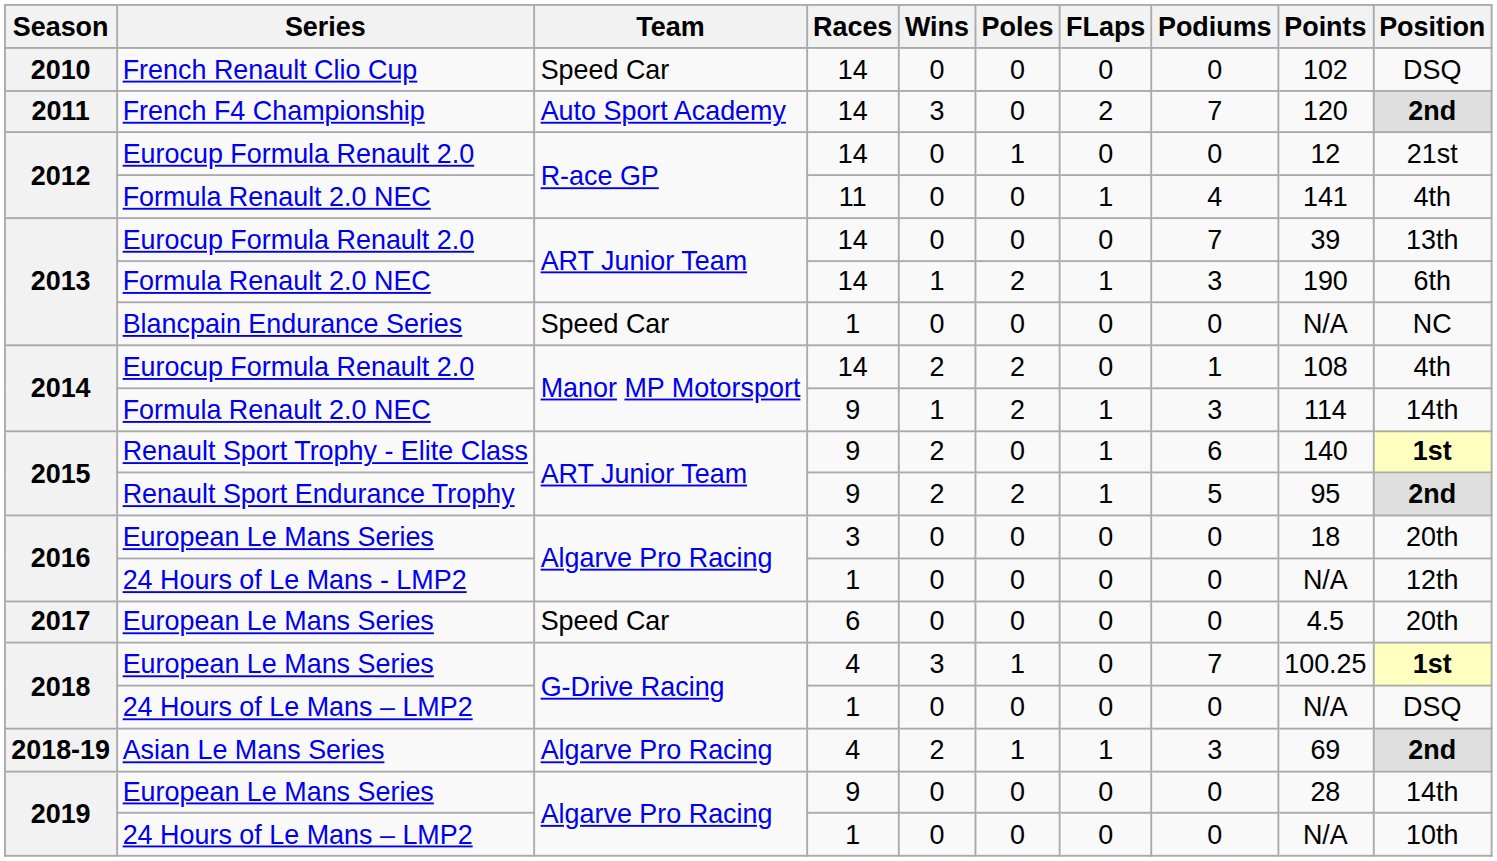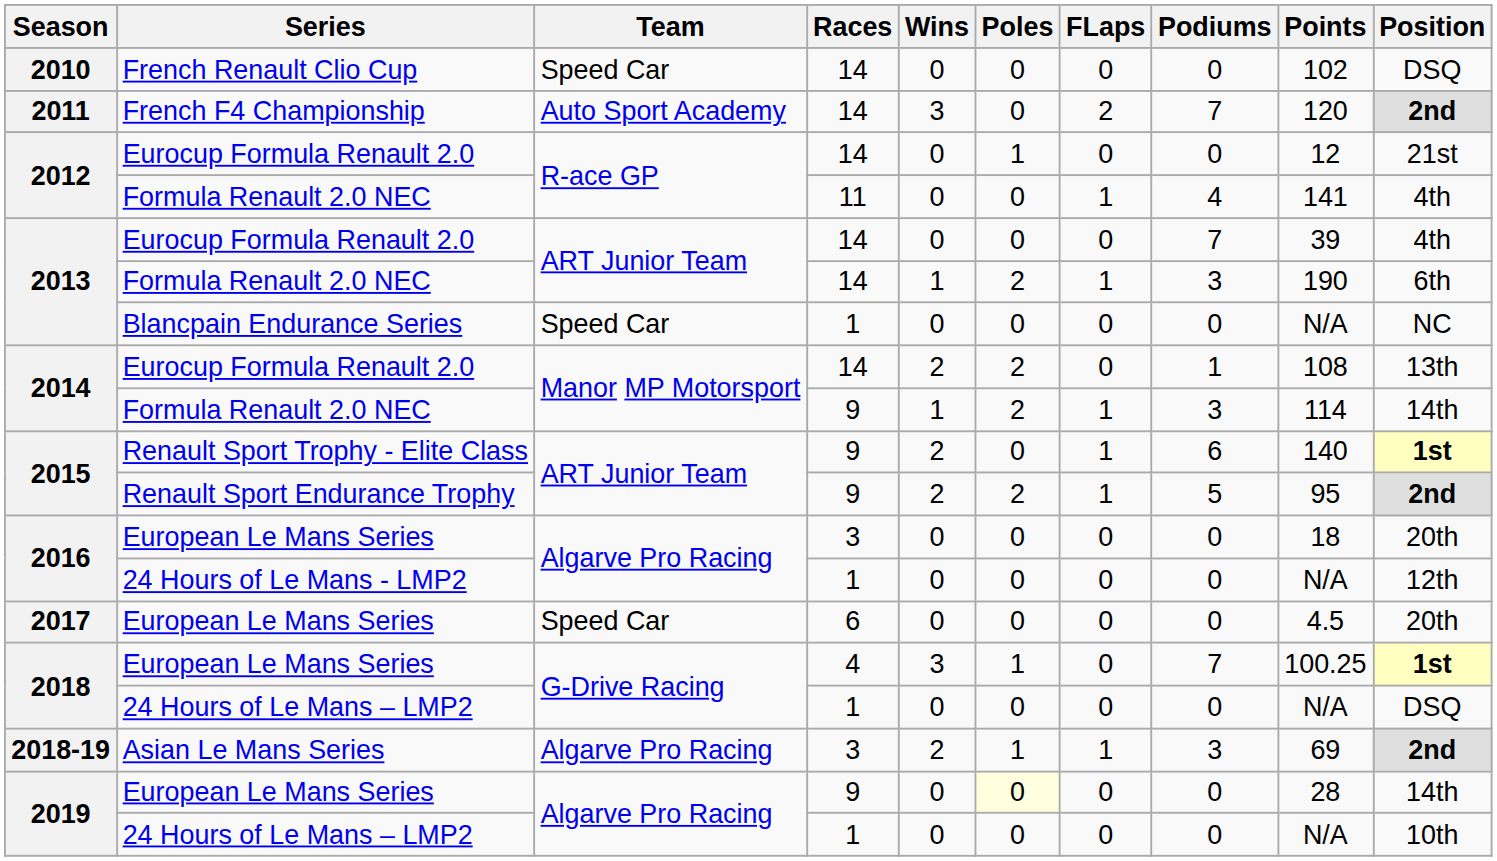2013 / Eurocup Formula Renault 2.0 | Position: 13th -> 4th
2014 / Eurocup Formula Renault 2.0 | Position: 4th -> 13th
2018-19 | Races: 4 -> 3
2019 / European Le Mans Series | Poles: no background -> lightyellow background
